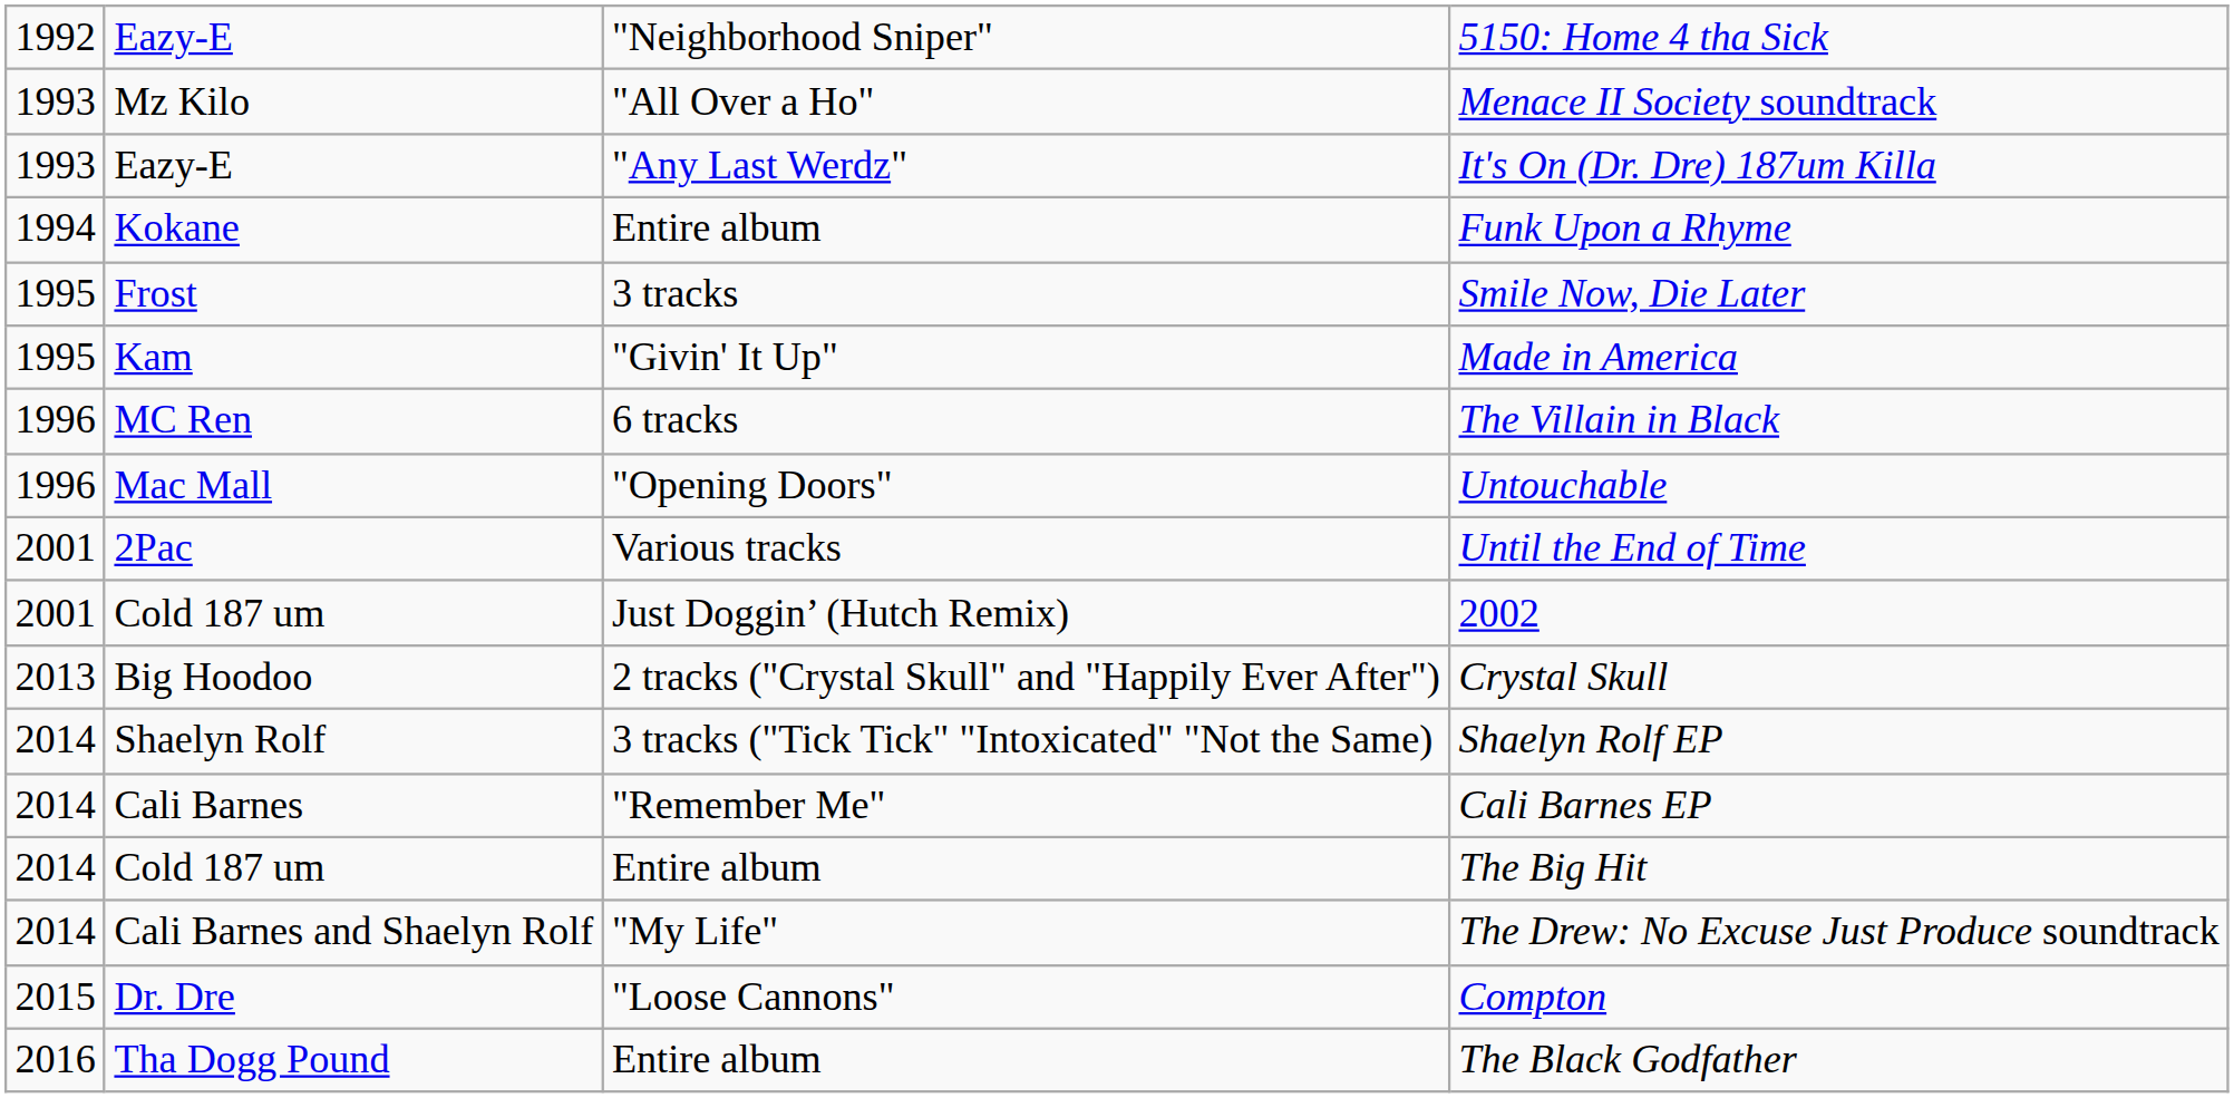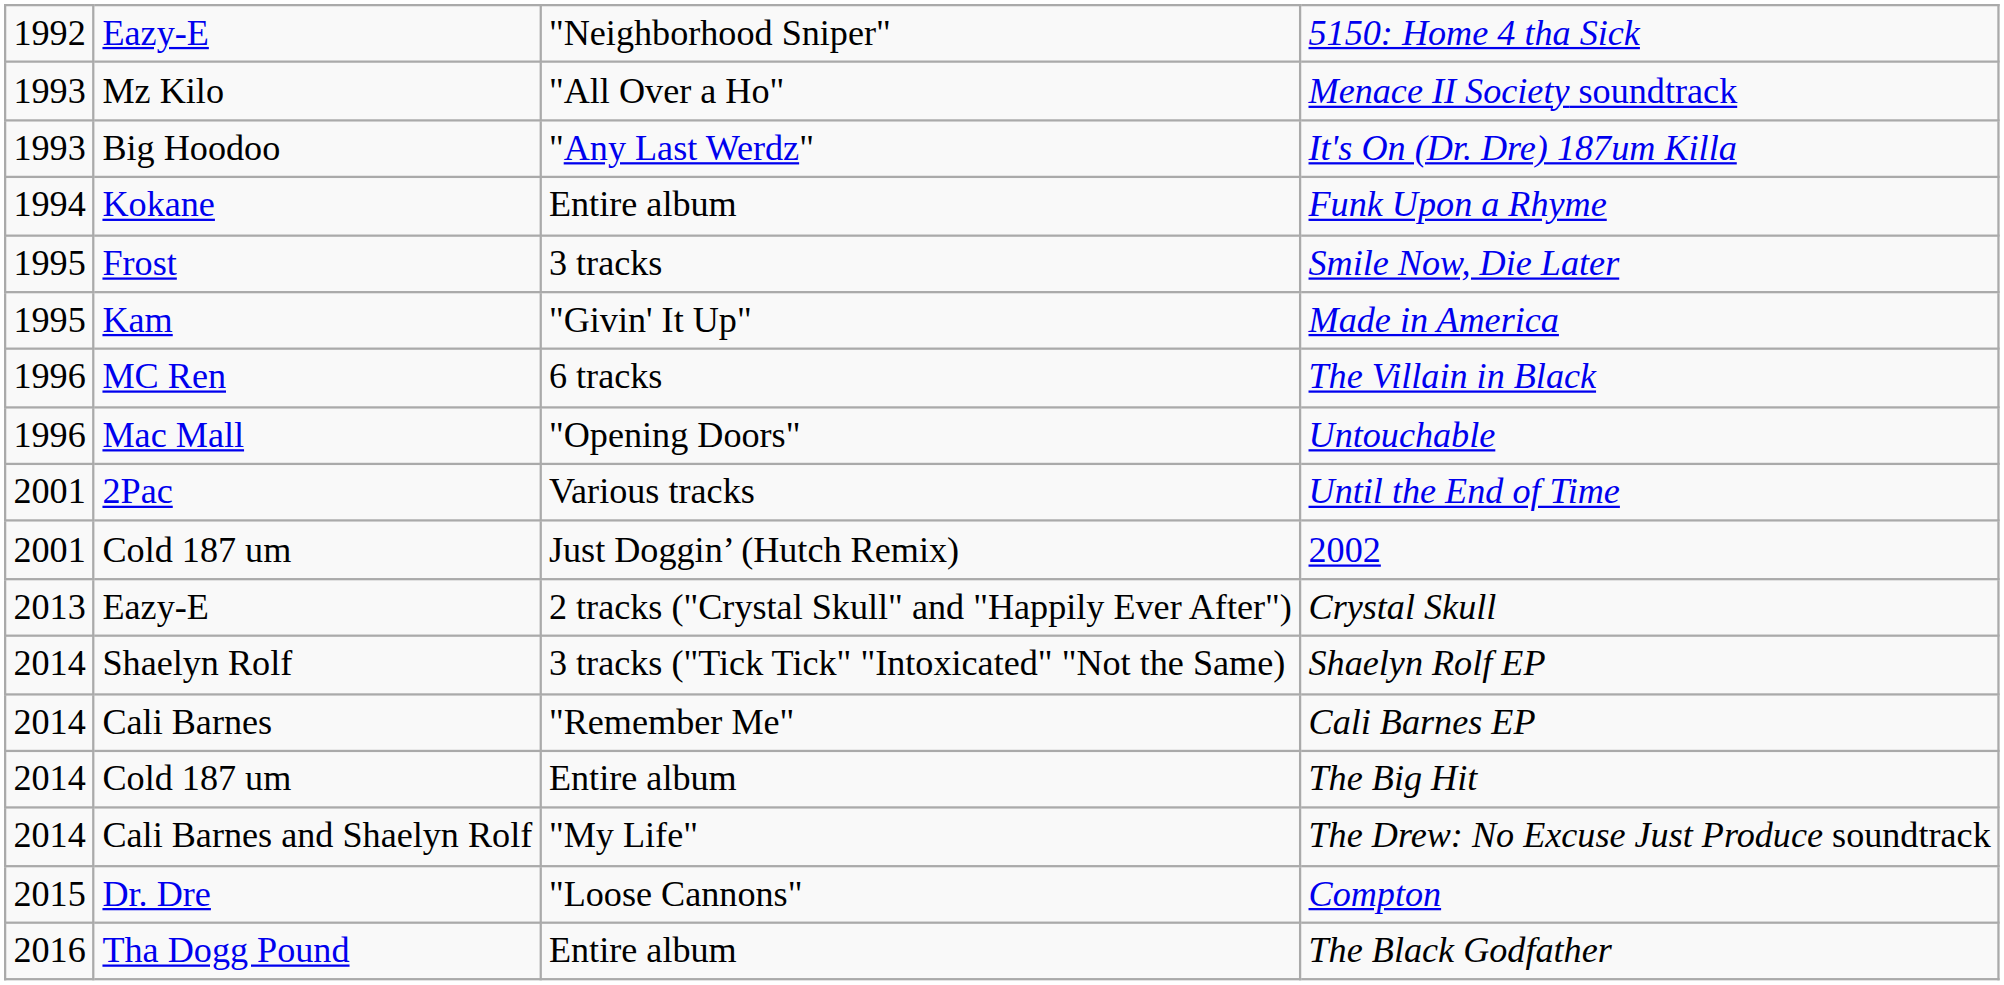It's On (Dr. Dre) 187um Killa | column 2: Eazy-E -> Big Hoodoo
Crystal Skull | column 2: Big Hoodoo -> Eazy-E
